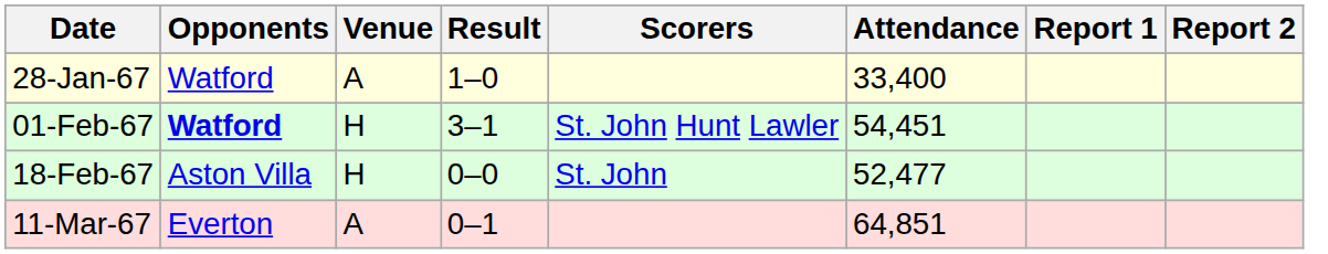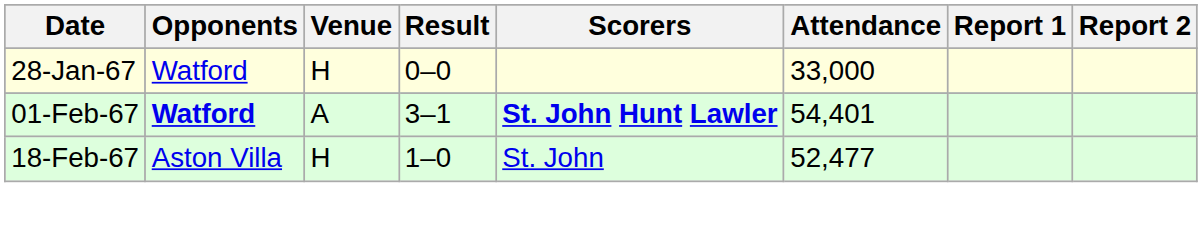28-Jan-67 | Venue: A -> H
28-Jan-67 | Result: 1–0 -> 0–0
28-Jan-67 | Attendance: 33,400 -> 33,000
01-Feb-67 | Venue: H -> A
01-Feb-67 | Scorers: normal -> bold
01-Feb-67 | Attendance: 54,451 -> 54,401
18-Feb-67 | Result: 0–0 -> 1–0
- row: 11-Mar-67 | Everton | A | 0–1 | 64,851
